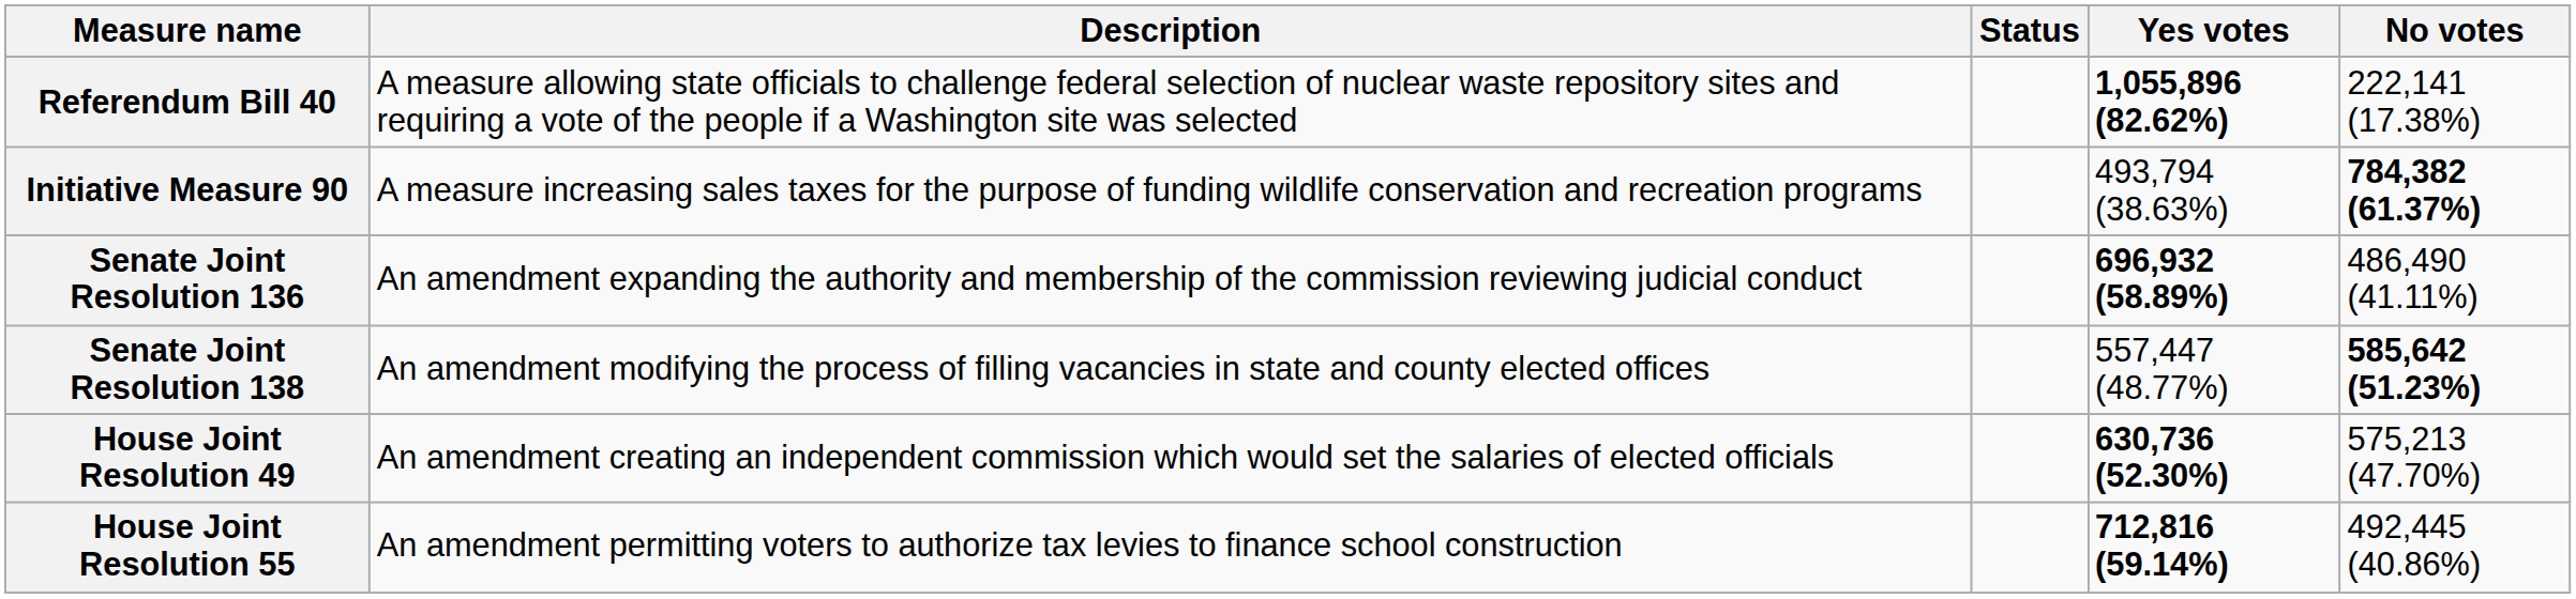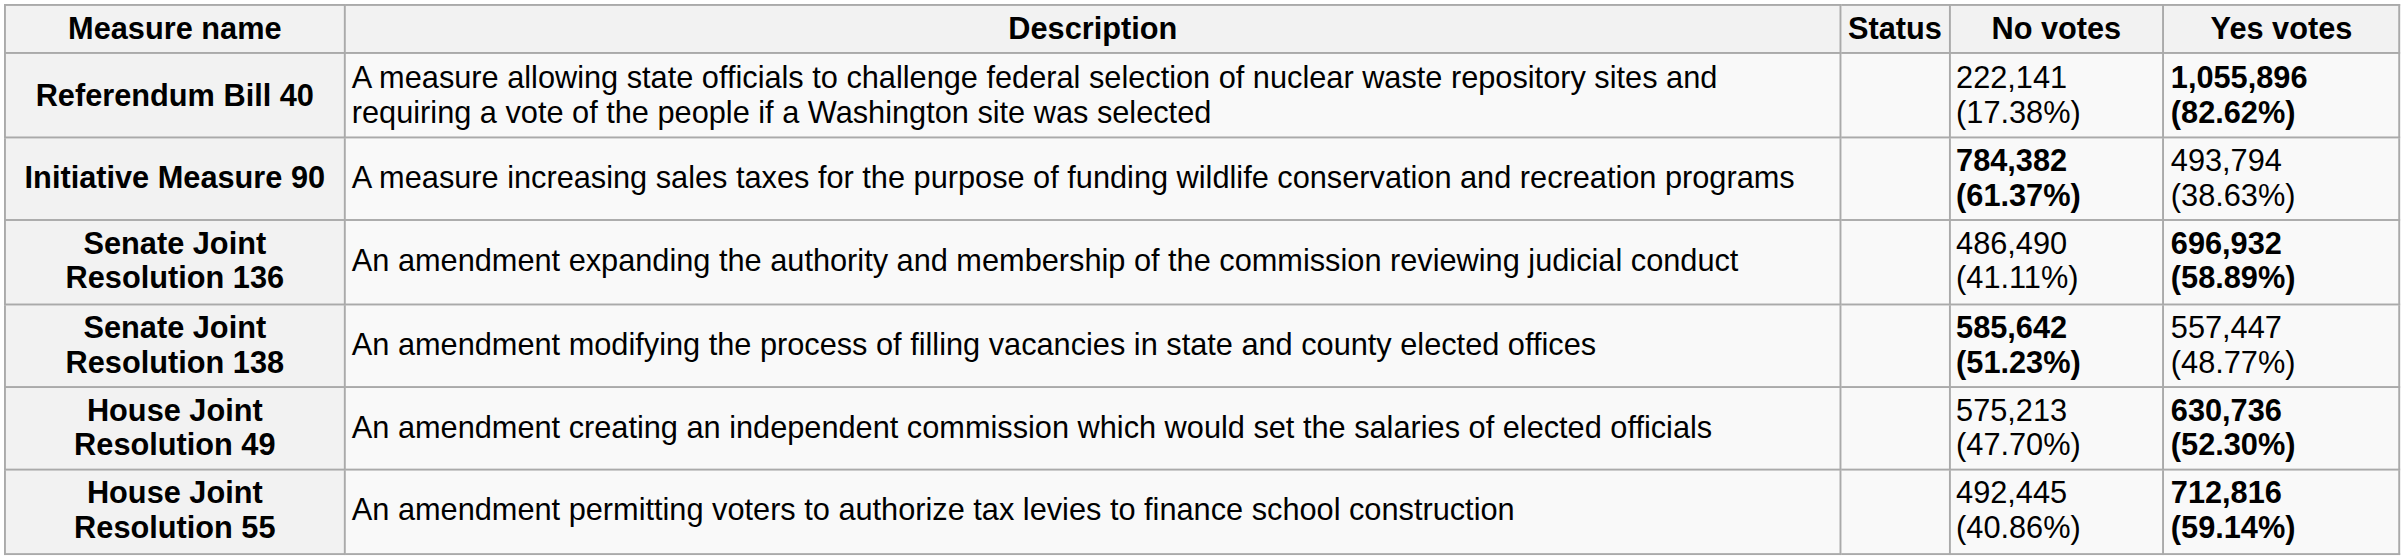columns swapped: Yes votes <-> No votes
